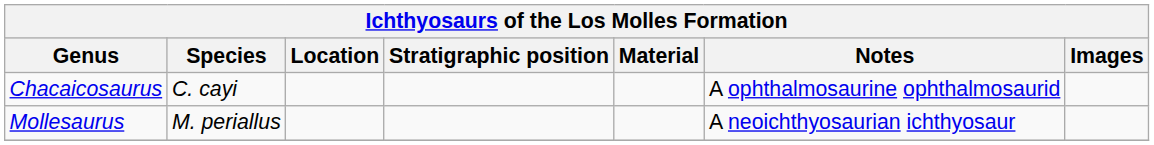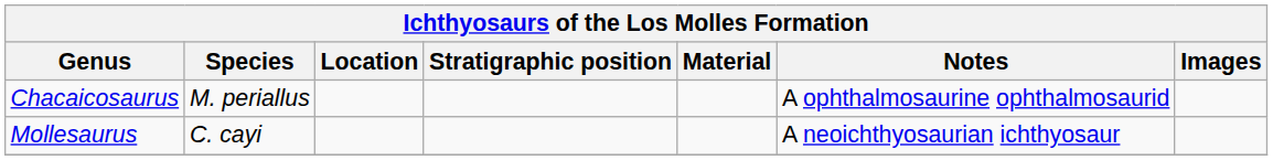Chacaicosaurus | Species: C. cayi -> M. periallus
Mollesaurus | Species: M. periallus -> C. cayi
